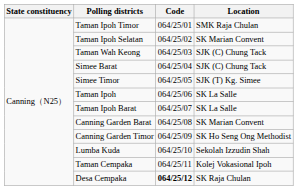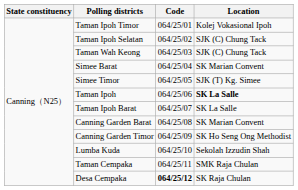Taman Ipoh Timor | Location: SMK Raja Chulan -> Kolej Vokasional Ipoh
Taman Ipoh Selatan | Location: SK Marian Convent -> SJK (C) Chung Tack
Simee Barat | Location: SJK (C) Chung Tack -> SK Marian Convent
Taman Ipoh | Location: normal -> bold
Taman Cempaka | Location: Kolej Vokasional Ipoh -> SMK Raja Chulan
